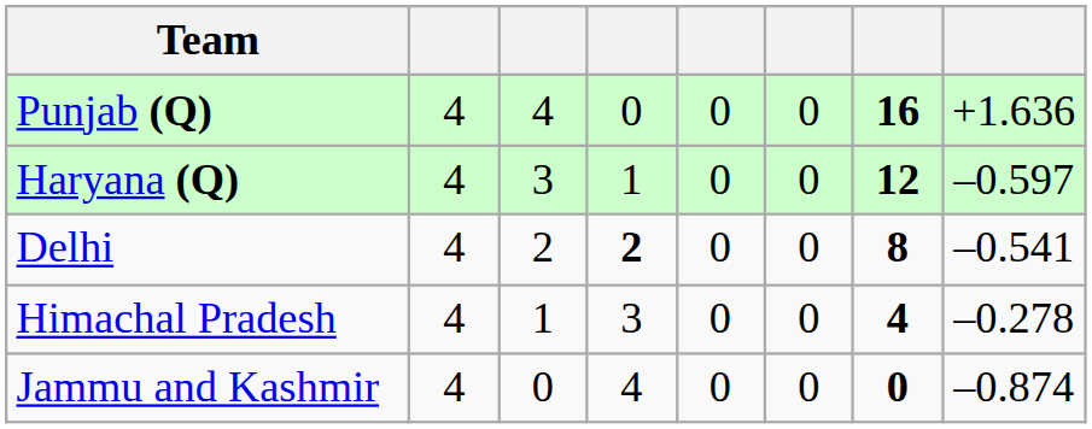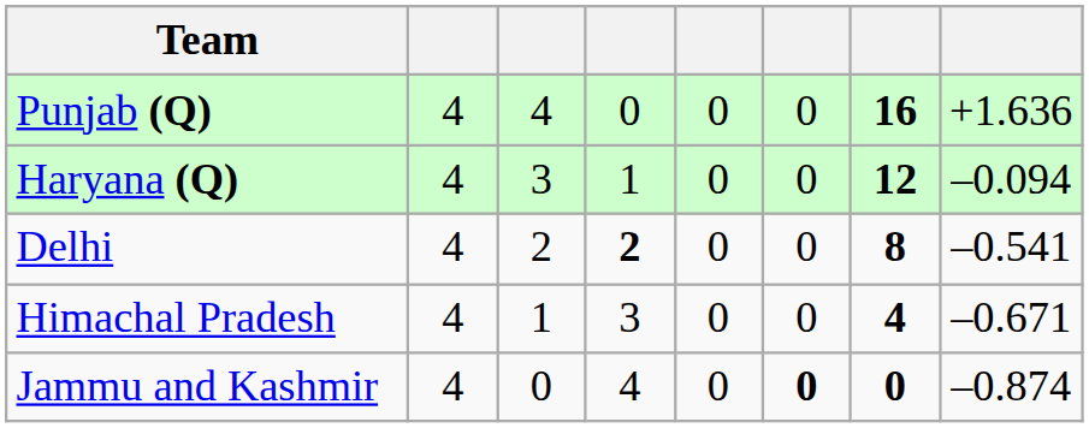Haryana (Q) | column 8: –0.597 -> –0.094
Himachal Pradesh | column 8: –0.278 -> –0.671
Jammu and Kashmir | column 6: normal -> bold
